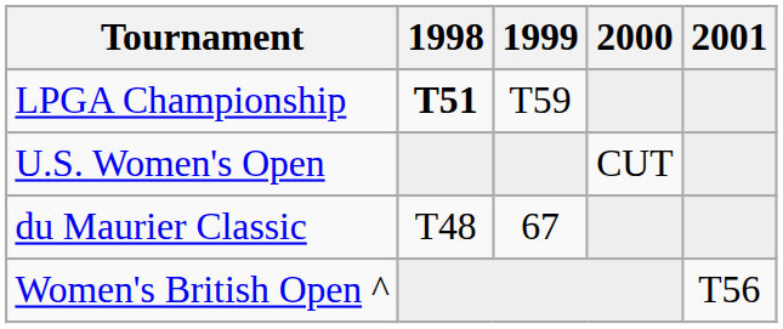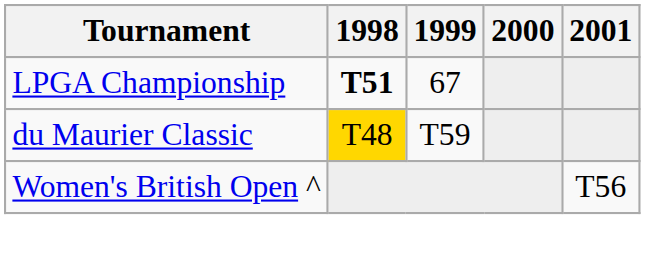LPGA Championship | 1999: T59 -> 67
- row: U.S. Women's Open | CUT
du Maurier Classic | 1998: no background -> gold background
du Maurier Classic | 1999: 67 -> T59
